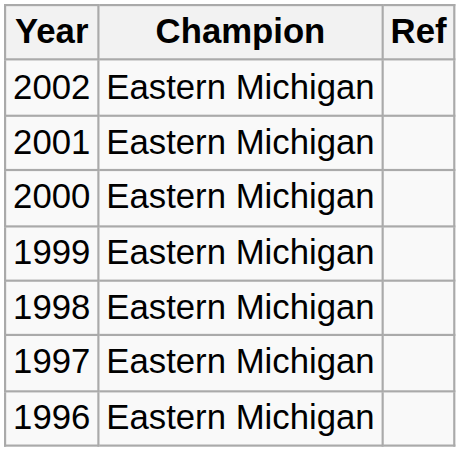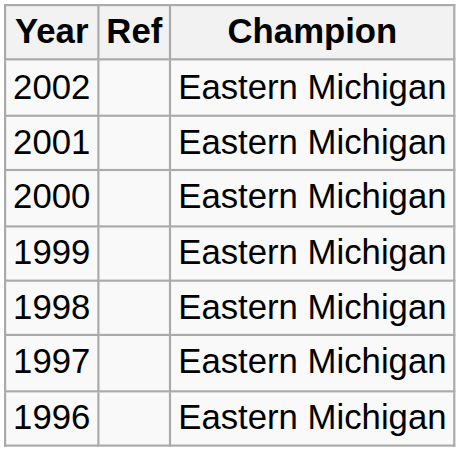columns swapped: Champion <-> Ref
